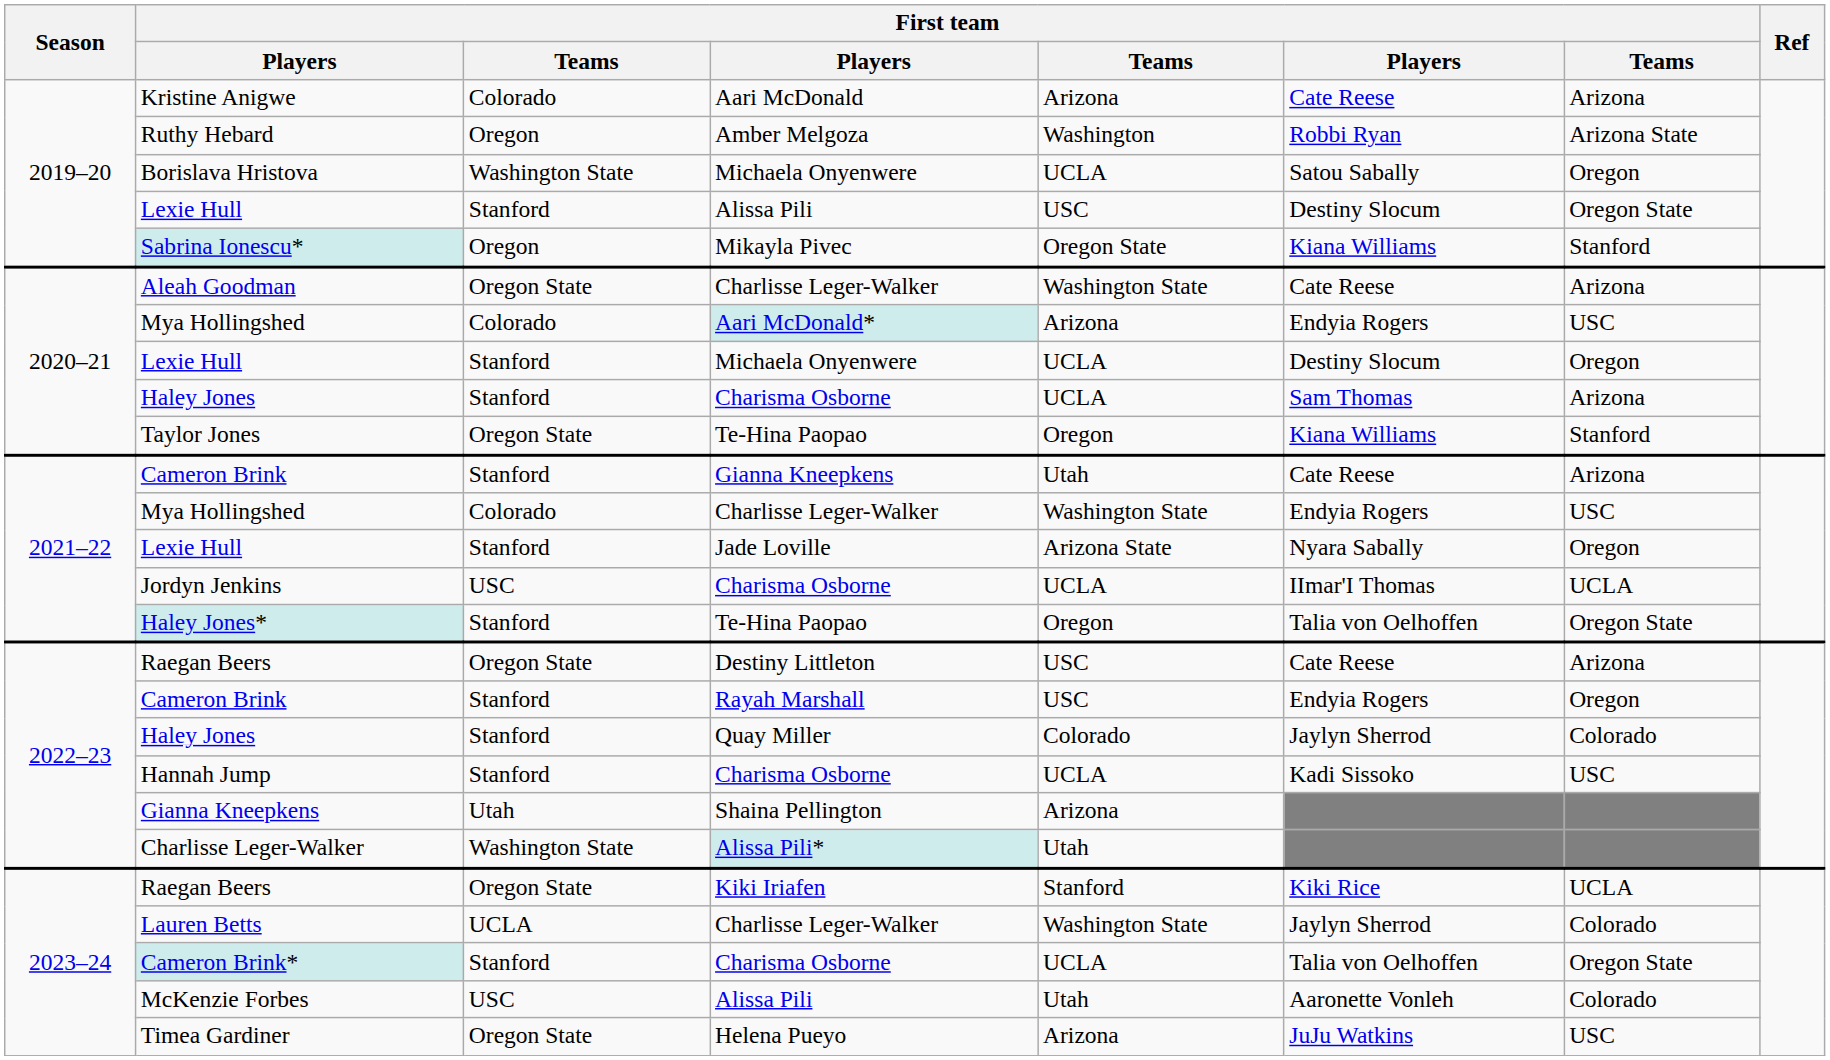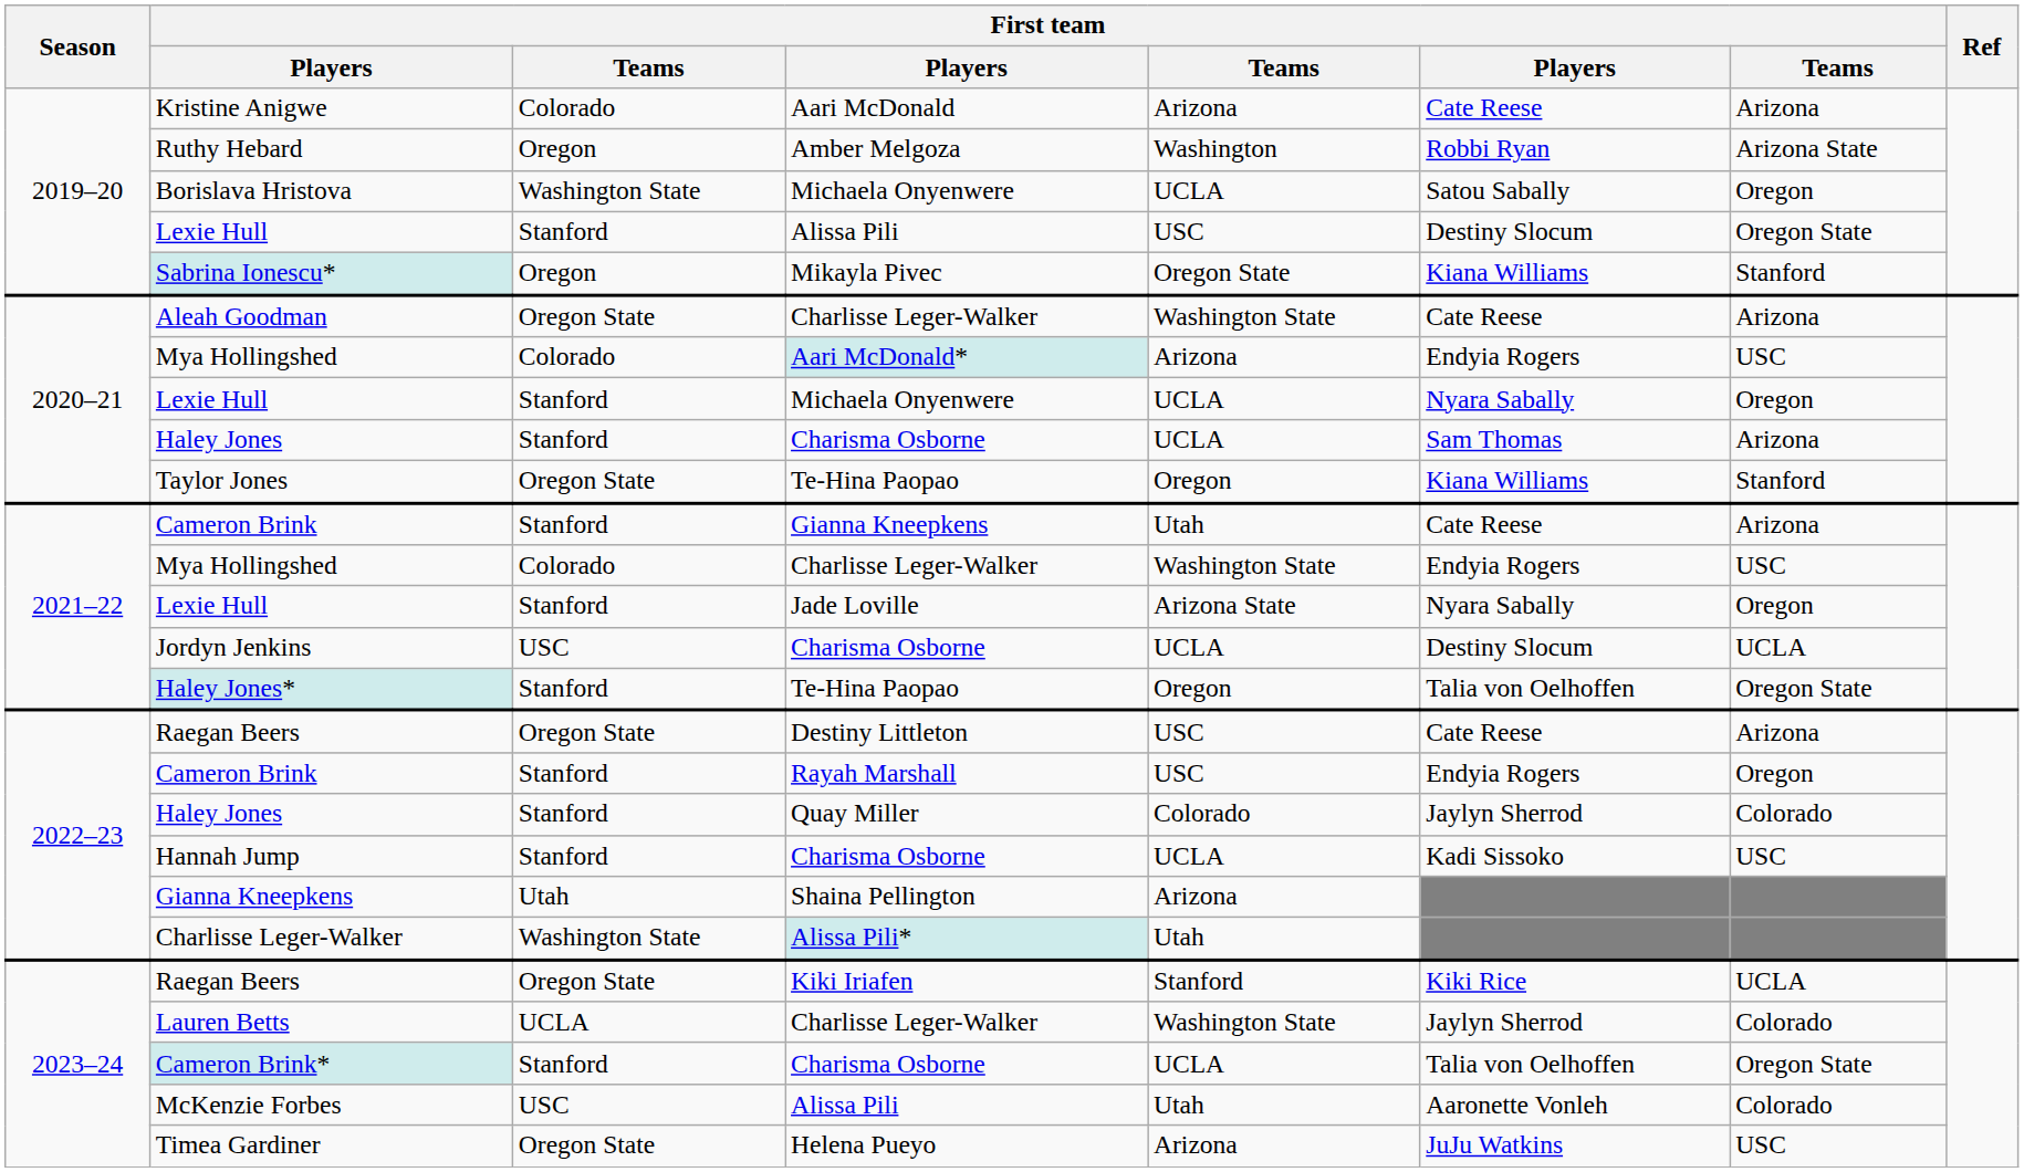Lexie Hull / Michaela Onyenwere | column 6: Destiny Slocum -> Nyara Sabally
Jordyn Jenkins | column 6: IImar'I Thomas -> Destiny Slocum
